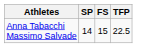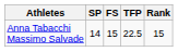+ column: Rank | 15
